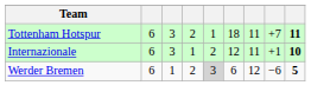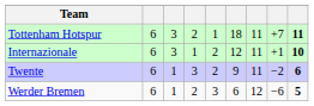+ row: Twente | 6 | 1 | 3 | 2 | 9 | 11 | −2 | 6
Werder Bremen | column 5: lightgrey background -> no background
